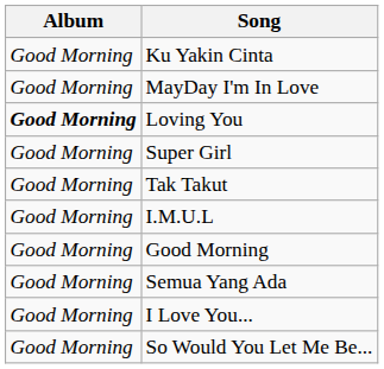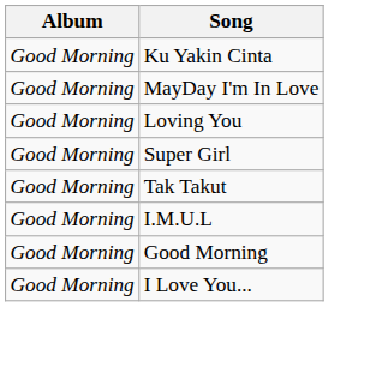Loving You | Album: bold -> normal
- row: Good Morning | Semua Yang Ada
- row: Good Morning | So Would You Let Me Be...
